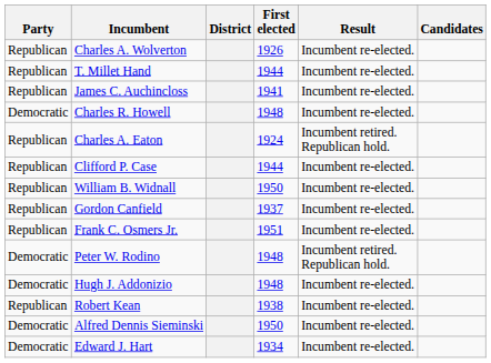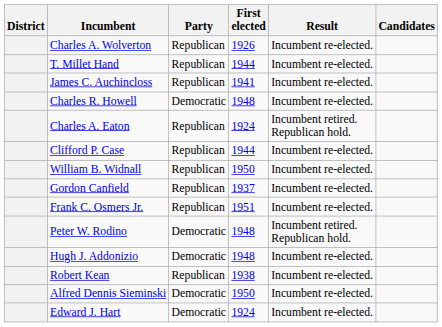columns swapped: District <-> Party
Edward J. Hart | First elected: 1934 -> 1924
